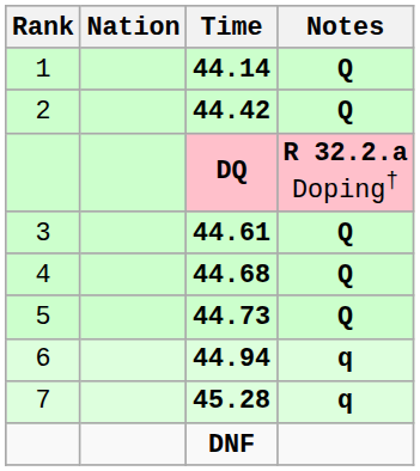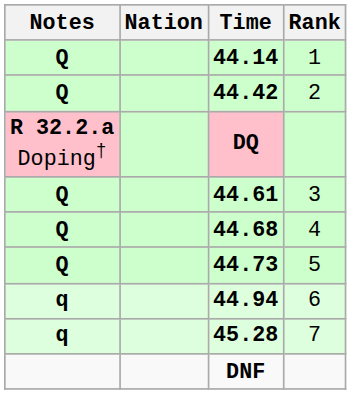columns swapped: Rank <-> Notes
